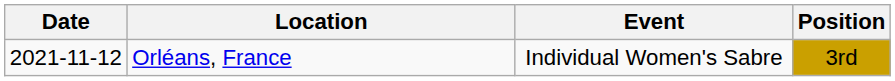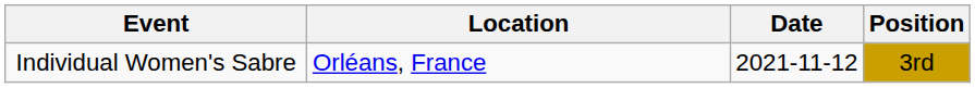columns swapped: Date <-> Event
